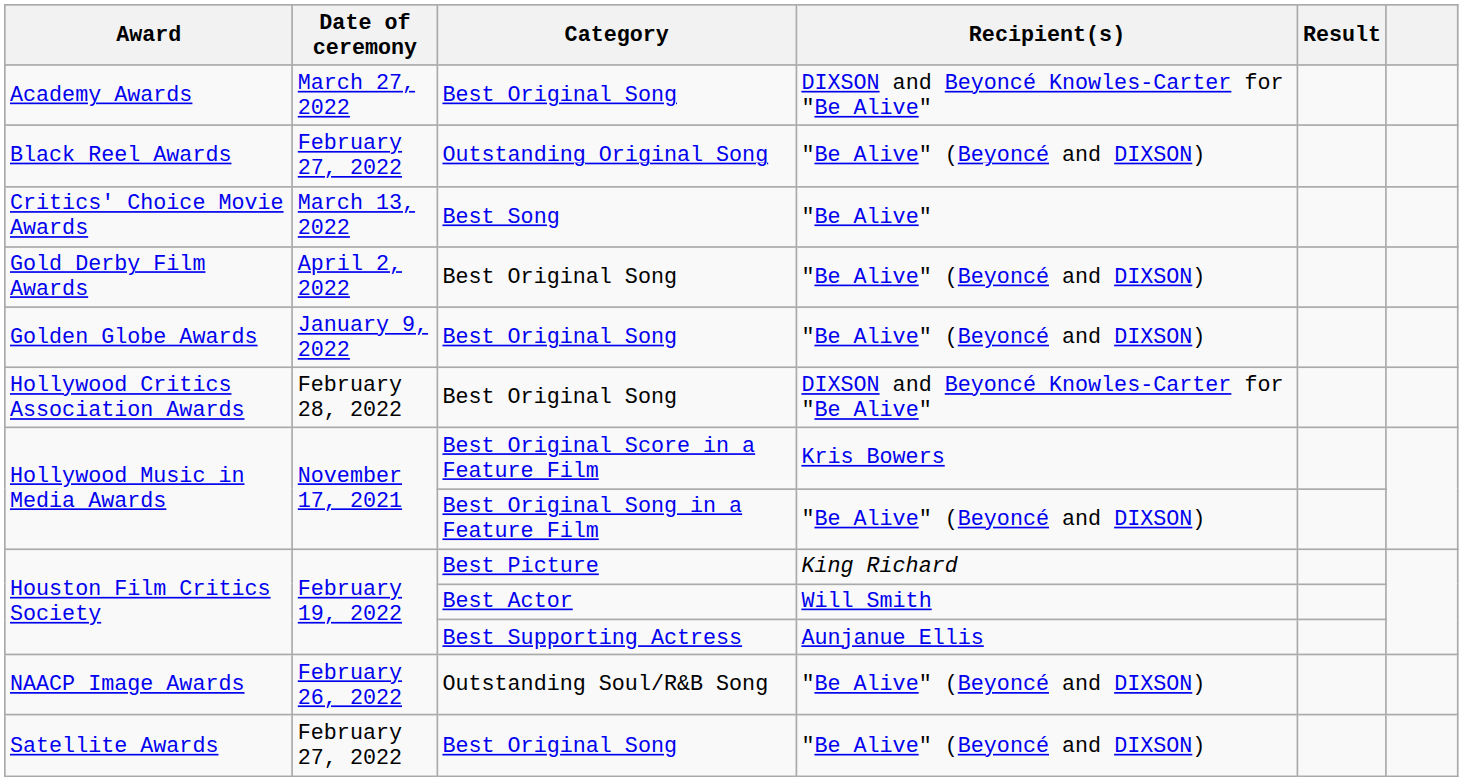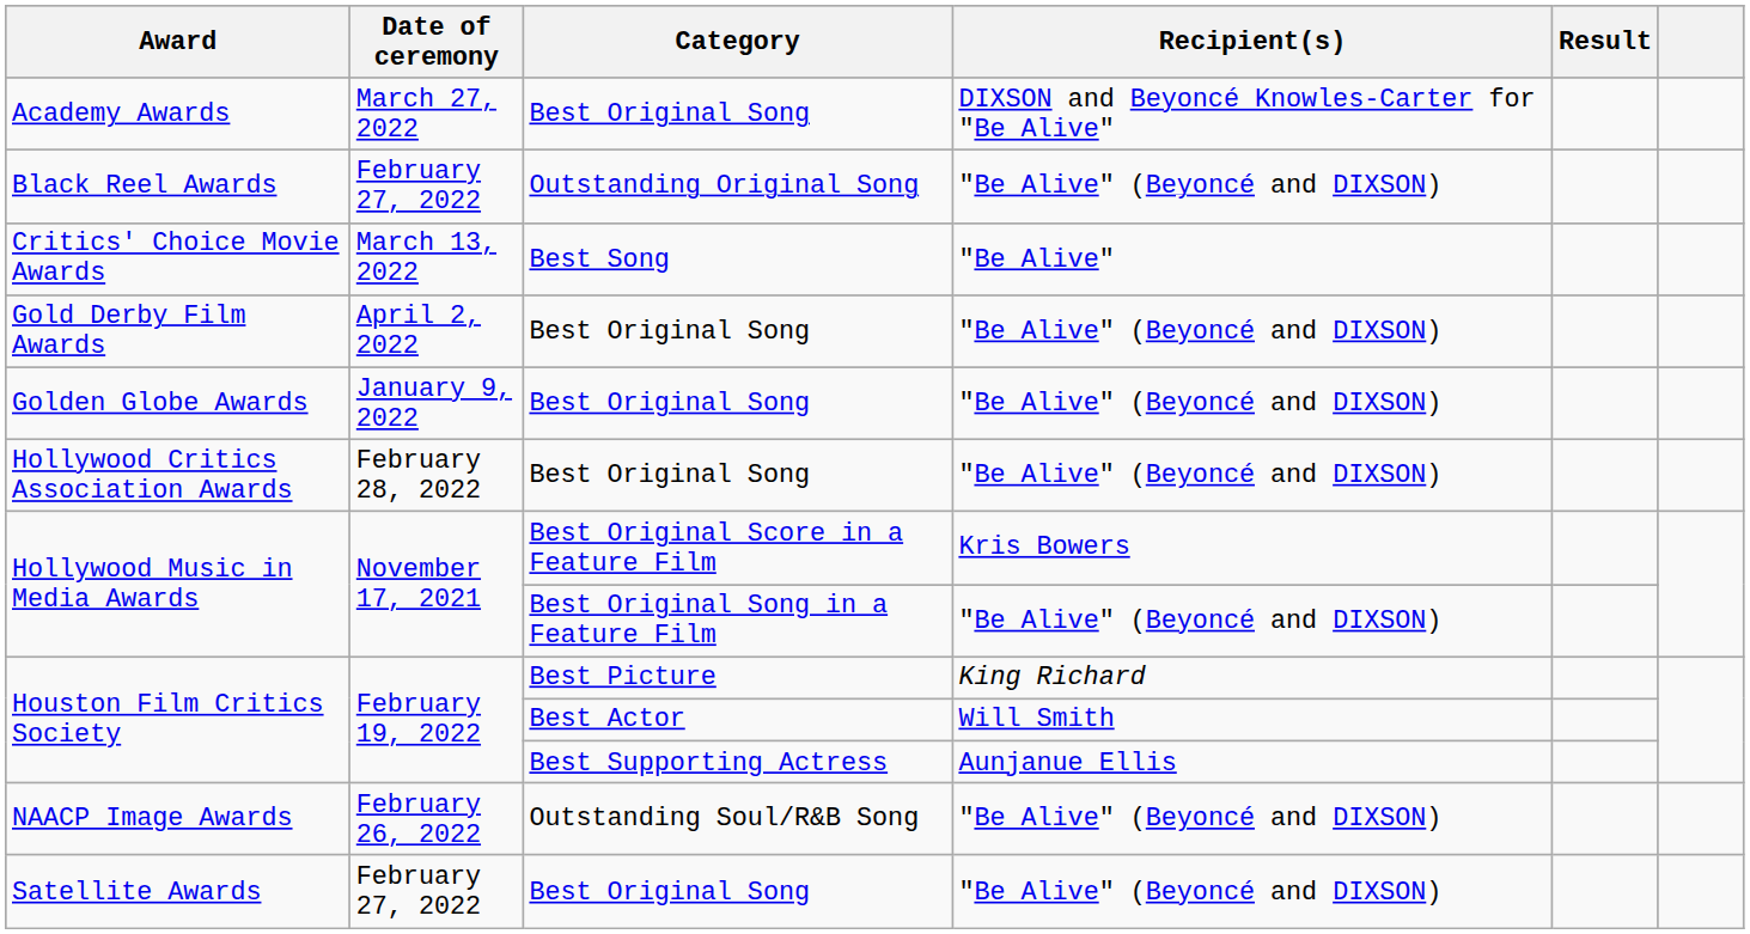Hollywood Critics Association Awards | Recipient(s): DIXSON and Beyoncé Knowles-Carter for "Be Alive" -> "Be Alive" (Beyoncé and DIXSON)
